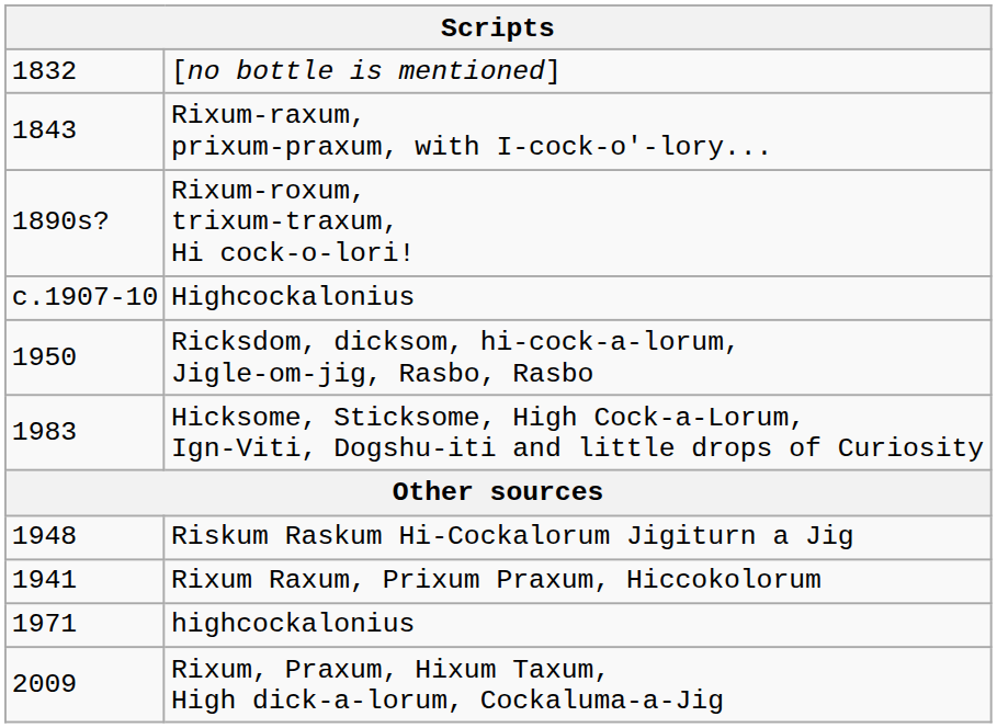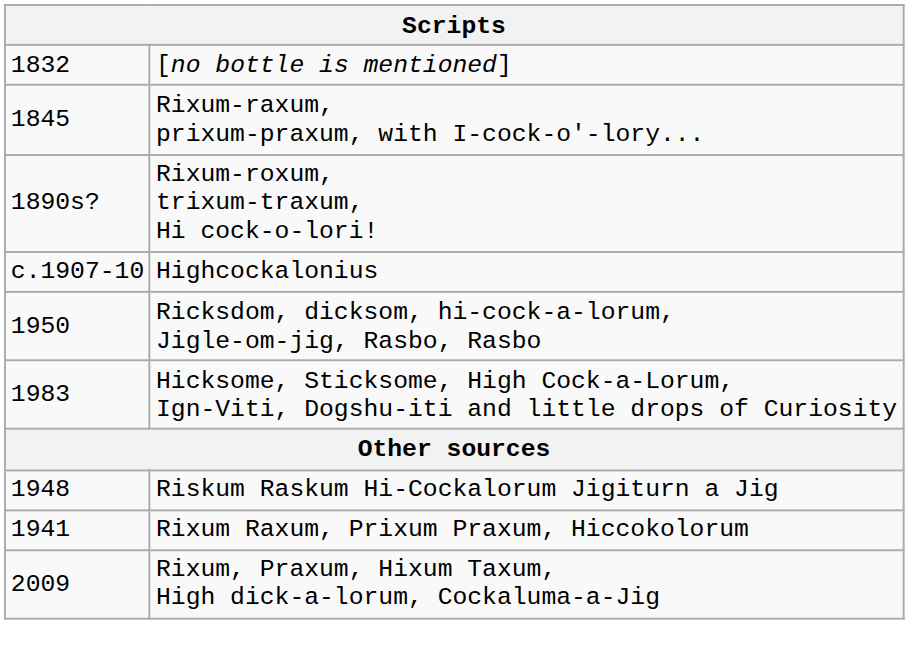Rixum-raxum, prixum-praxum, with I-cock-o'-lory... | column 1: 1843 -> 1845
- row: 1971 | highcockalonius
